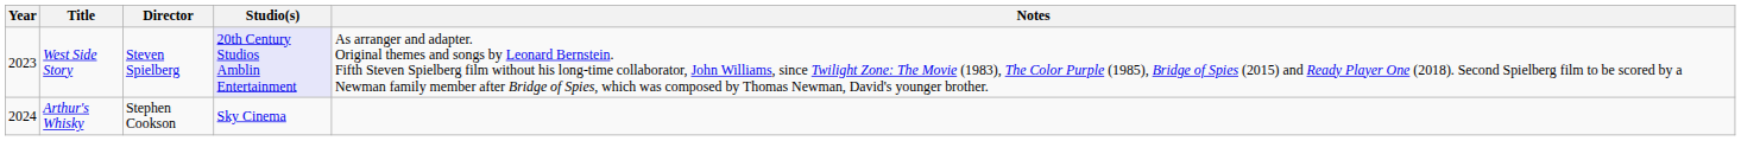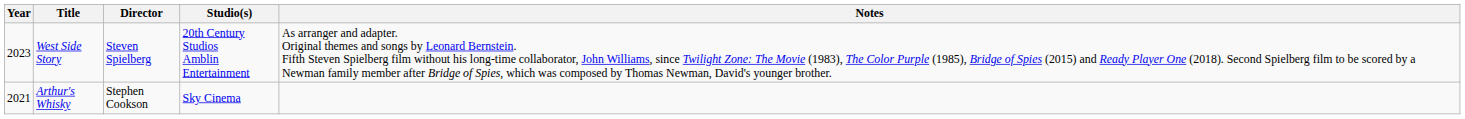West Side Story | Studio(s): lavender background -> no background
Arthur's Whisky | Year: 2024 -> 2021
